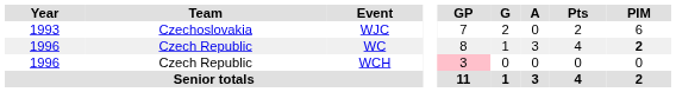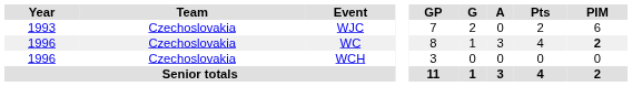WC | Team: Czech Republic -> Czechoslovakia
WCH | Team: Czech Republic -> Czechoslovakia
WCH | GP: pink background -> no background
